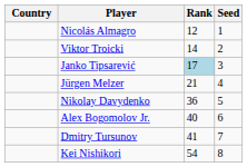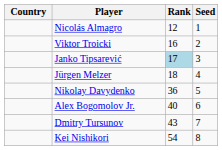Viktor Troicki | Rank: 14 -> 16
Jürgen Melzer | Rank: 21 -> 18
Dmitry Tursunov | Rank: 41 -> 43
